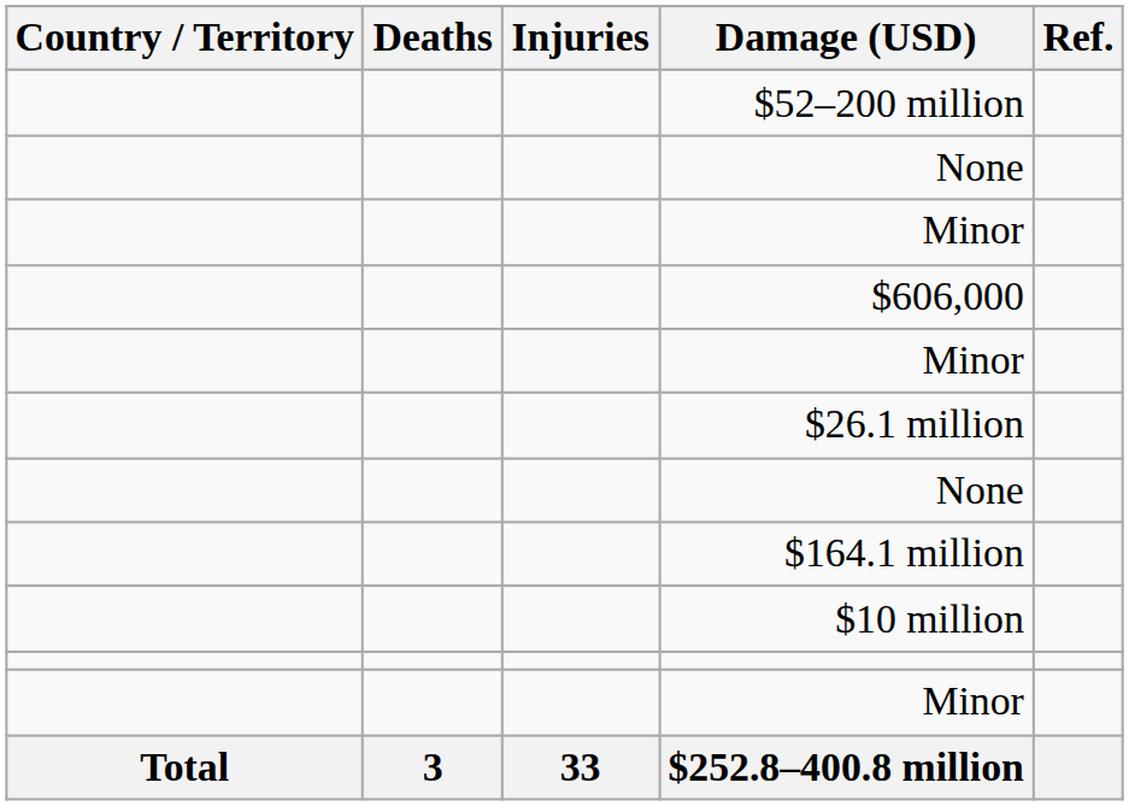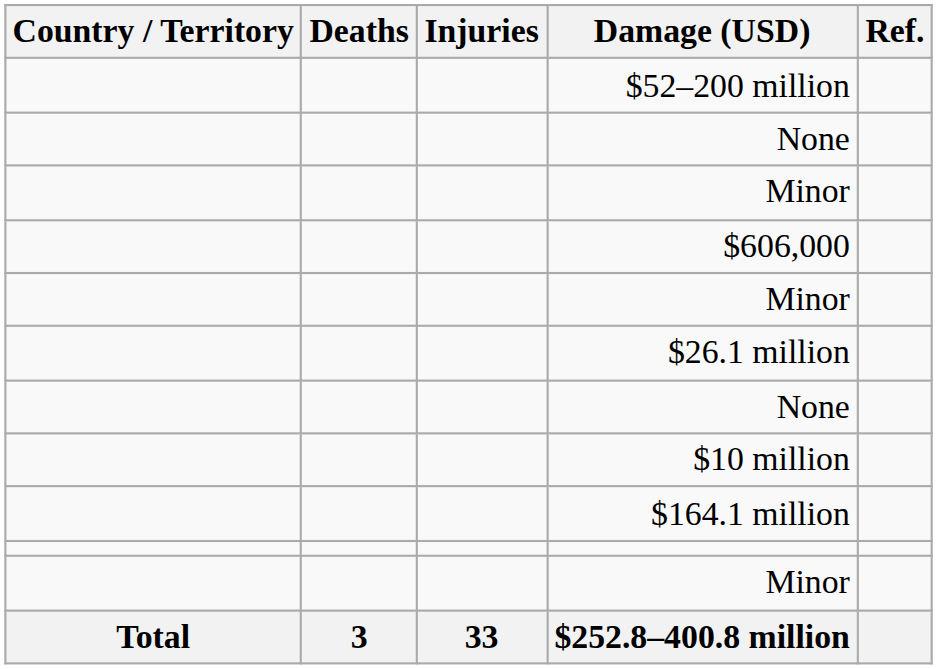rows swapped: $10 million <-> $164.1 million
